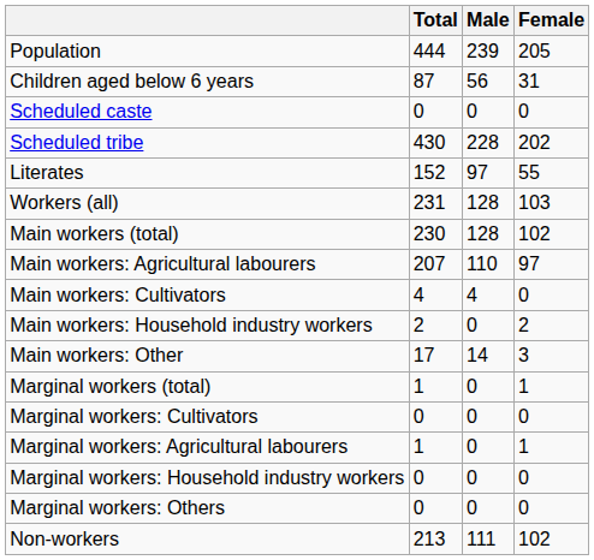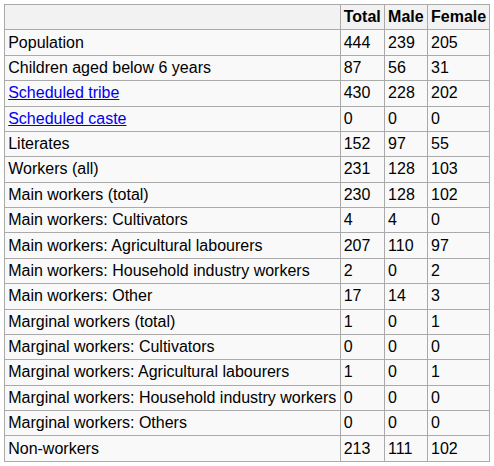rows swapped: Scheduled caste <-> Scheduled tribe
rows swapped: Main workers: Cultivators <-> Main workers: Agricultural labourers
